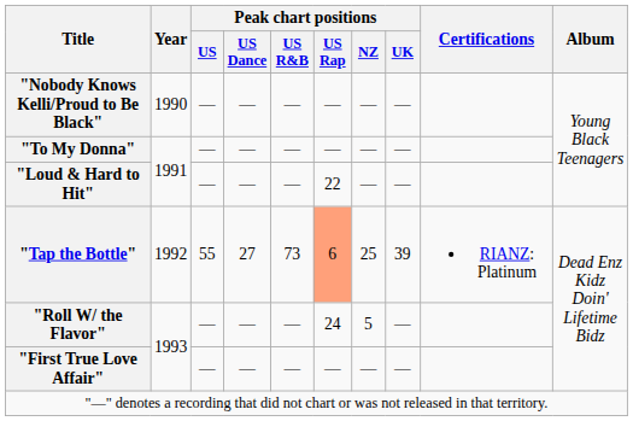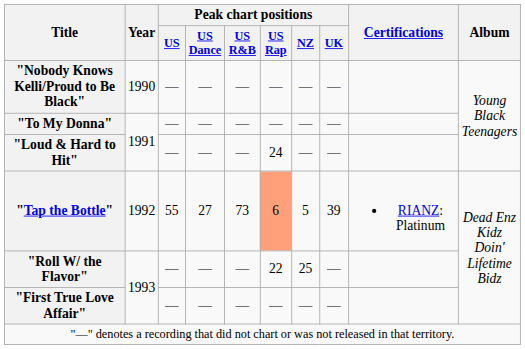"Loud & Hard to Hit" | Peak chart positions / US Rap: 22 -> 24
"Tap the Bottle" | Peak chart positions / NZ: 25 -> 5
"Roll W/ the Flavor" | Peak chart positions / US Rap: 24 -> 22
"Roll W/ the Flavor" | Peak chart positions / NZ: 5 -> 25
